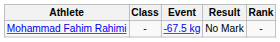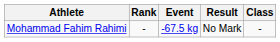columns swapped: Class <-> Rank
